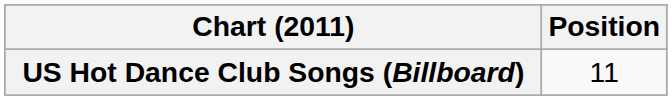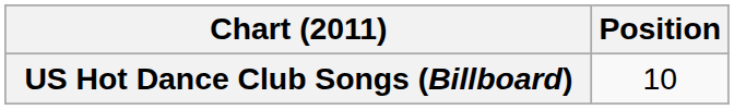US Hot Dance Club Songs (Billboard) | Position: 11 -> 10
